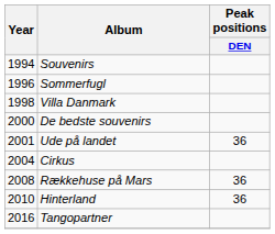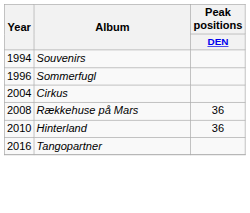- row: 1998 | Villa Danmark
- row: 2000 | De bedste souvenirs
- row: 2001 | Ude på landet | 36
